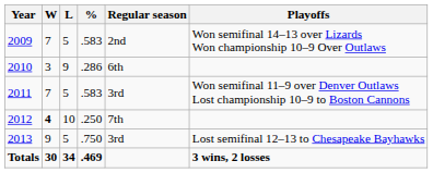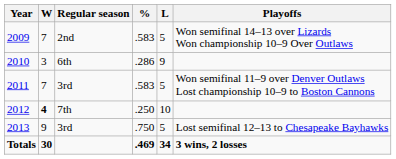columns swapped: L <-> Regular season
